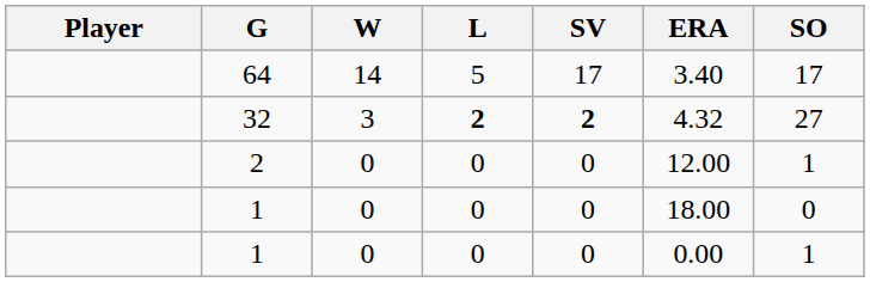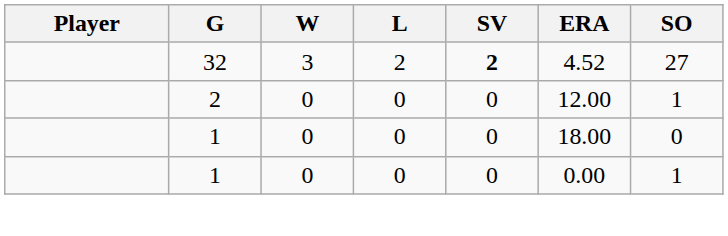- row: 64 | 14 | 5 | 17 | 3.40 | 17
32 | L: bold -> normal
32 | ERA: 4.32 -> 4.52
